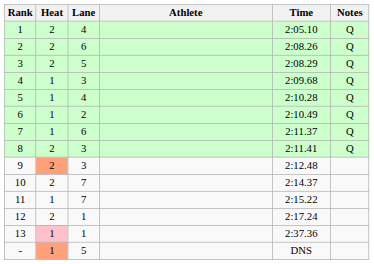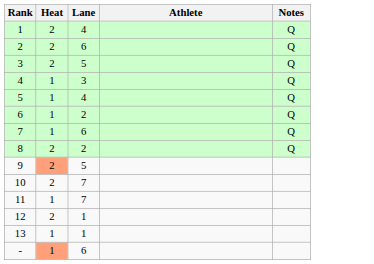- column: Time | 2:05.10 | 2:08.26 | 2:08.29 | 2:09.68 | 2:10.28 | 2:10.49 | 2:11.37 | 2:11.41 | 2:12.48 | 2:14.37 | 2:15.22 | 2:17.24 | 2:37.36 | DNS
8 | Lane: 3 -> 2
9 | Lane: 3 -> 5
13 | Heat: pink background -> no background
- | Lane: 5 -> 6
